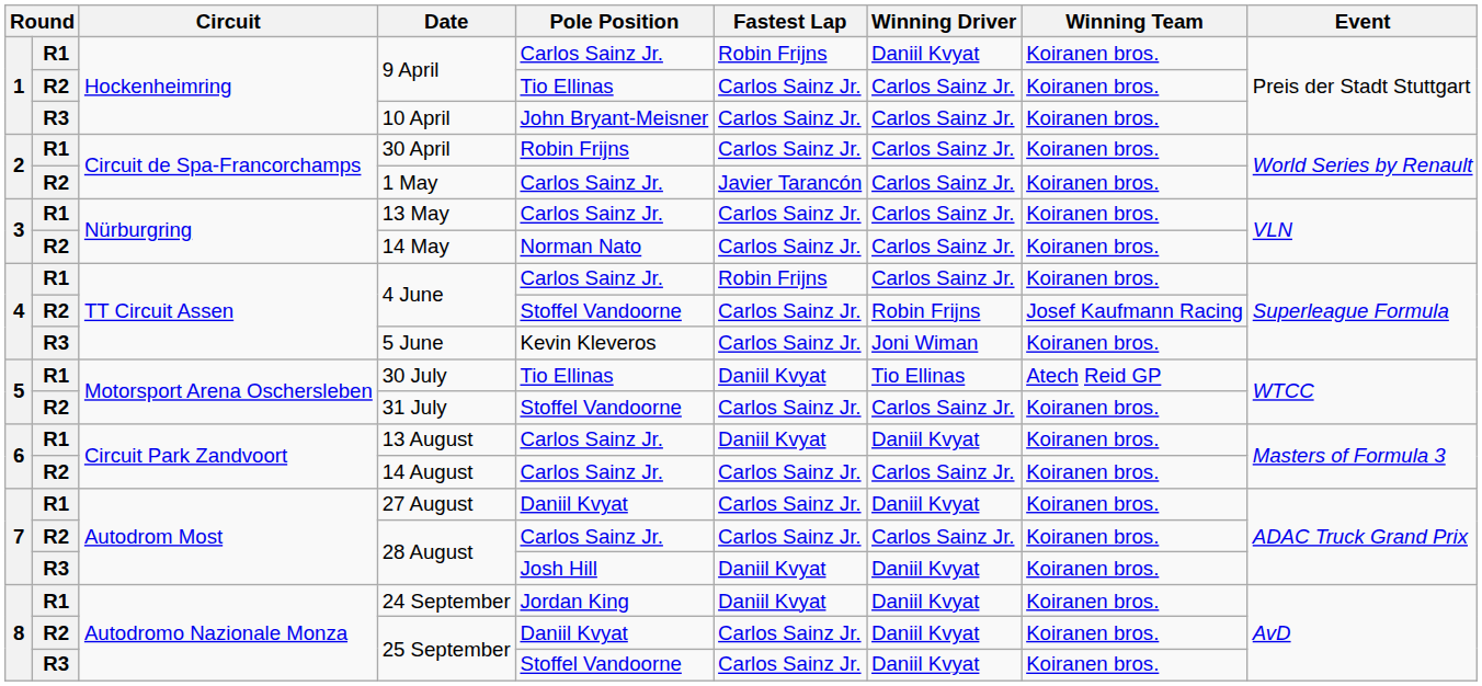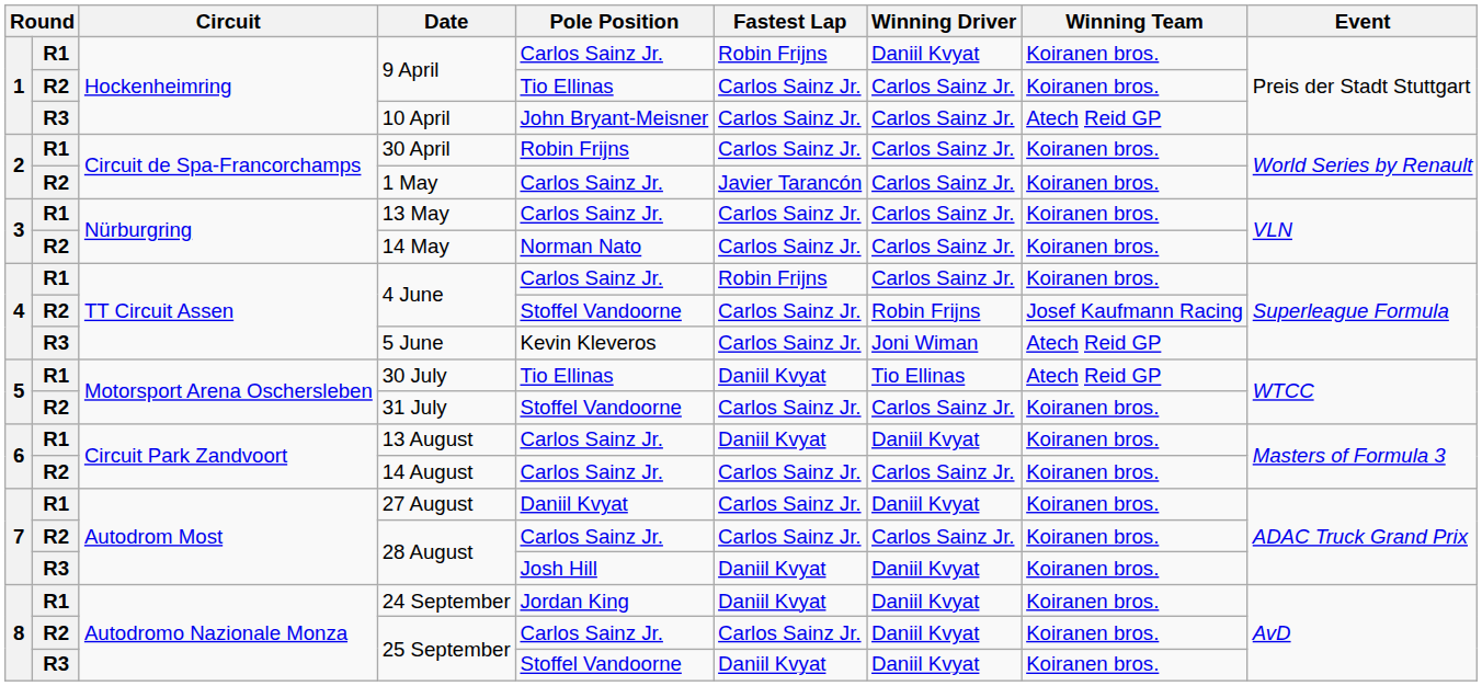10 April | Winning Team: Koiranen bros. -> Atech Reid GP
5 June | Winning Team: Koiranen bros. -> Atech Reid GP
R2 / 25 September | Pole Position: Daniil Kvyat -> Carlos Sainz Jr.
R3 / 25 September | Fastest Lap: Carlos Sainz Jr. -> Daniil Kvyat
